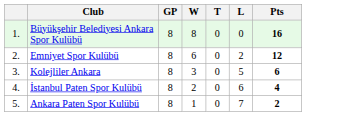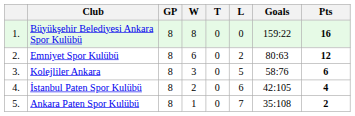+ column: Goals | 159:22 | 80:63 | 58:76 | 42:105 | 35:108
